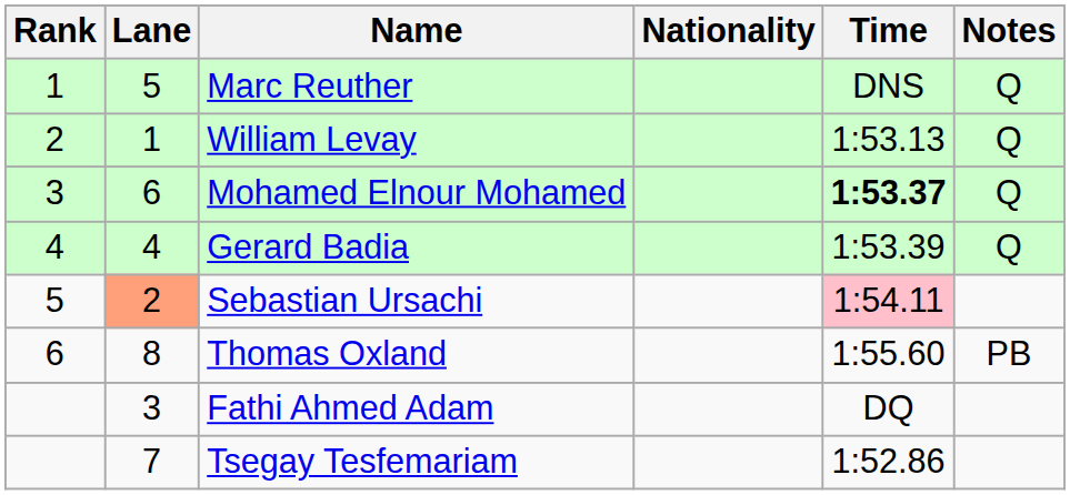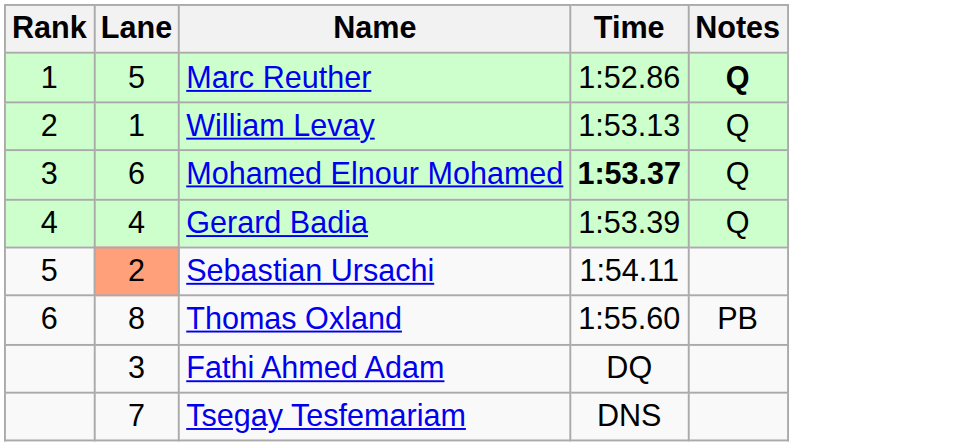- column: Nationality
Marc Reuther | Time: DNS -> 1:52.86
Marc Reuther | Notes: normal -> bold
Sebastian Ursachi | Time: pink background -> no background
Tsegay Tesfemariam | Time: 1:52.86 -> DNS
